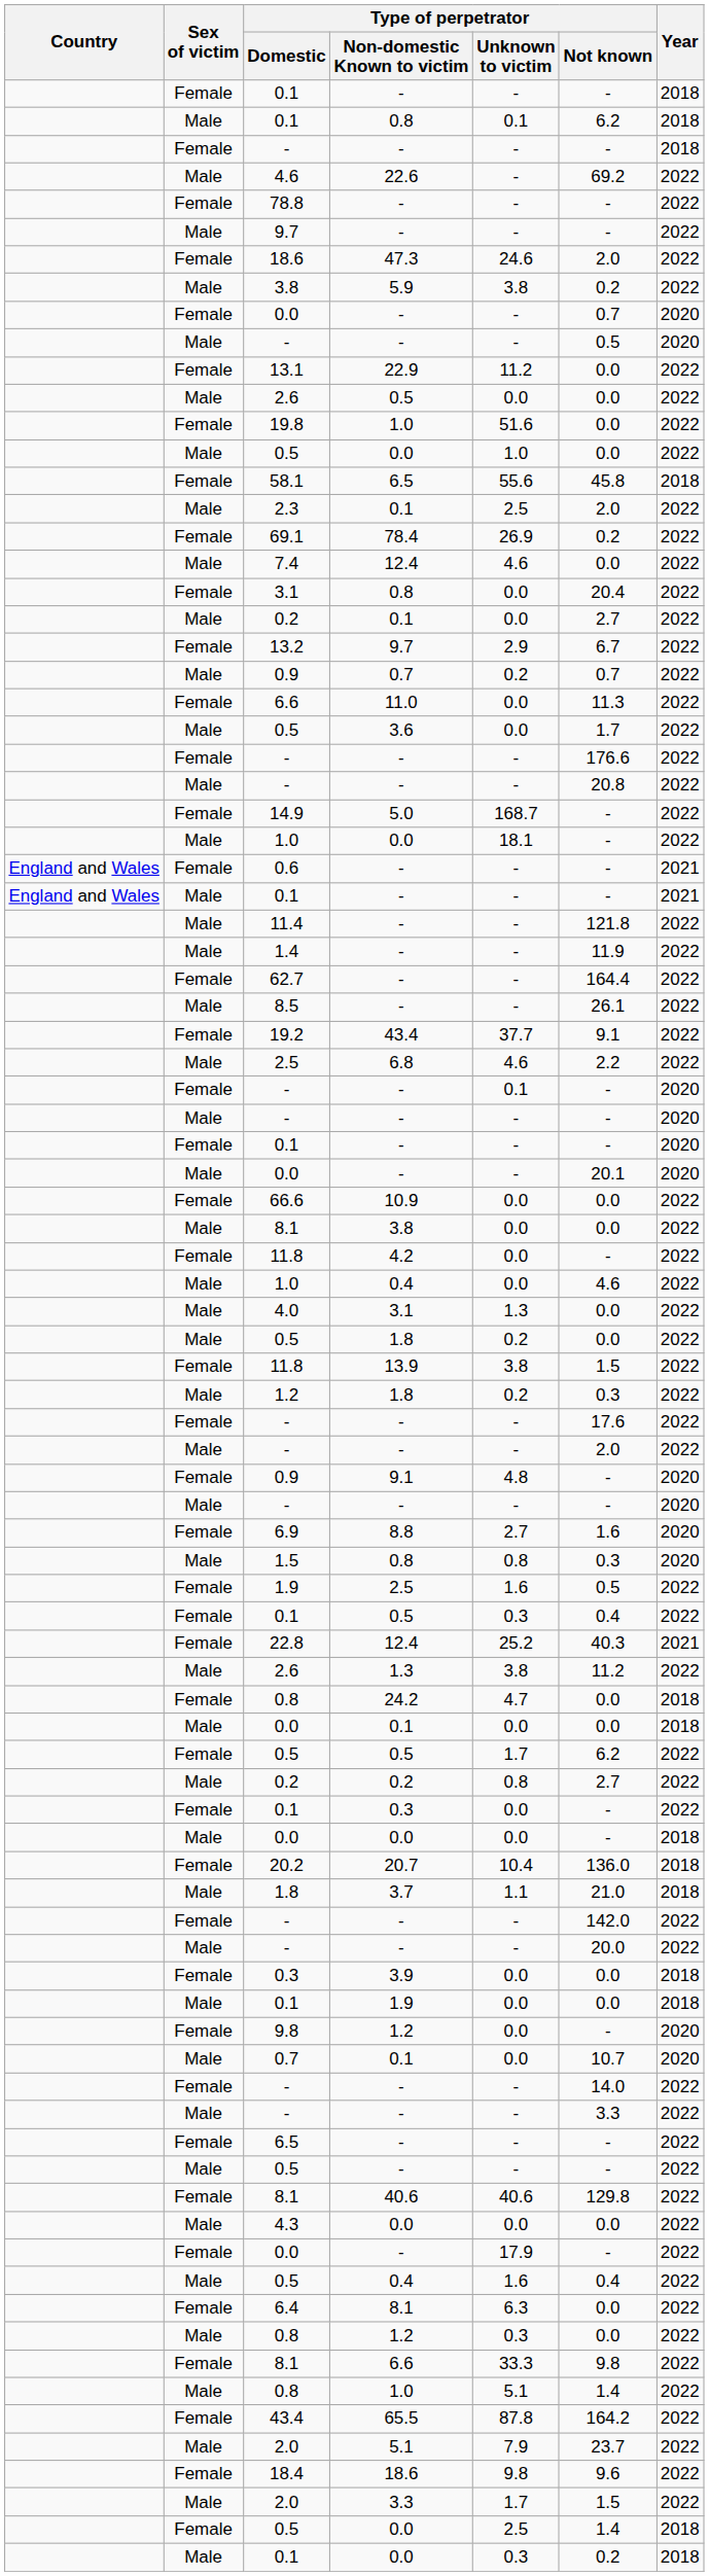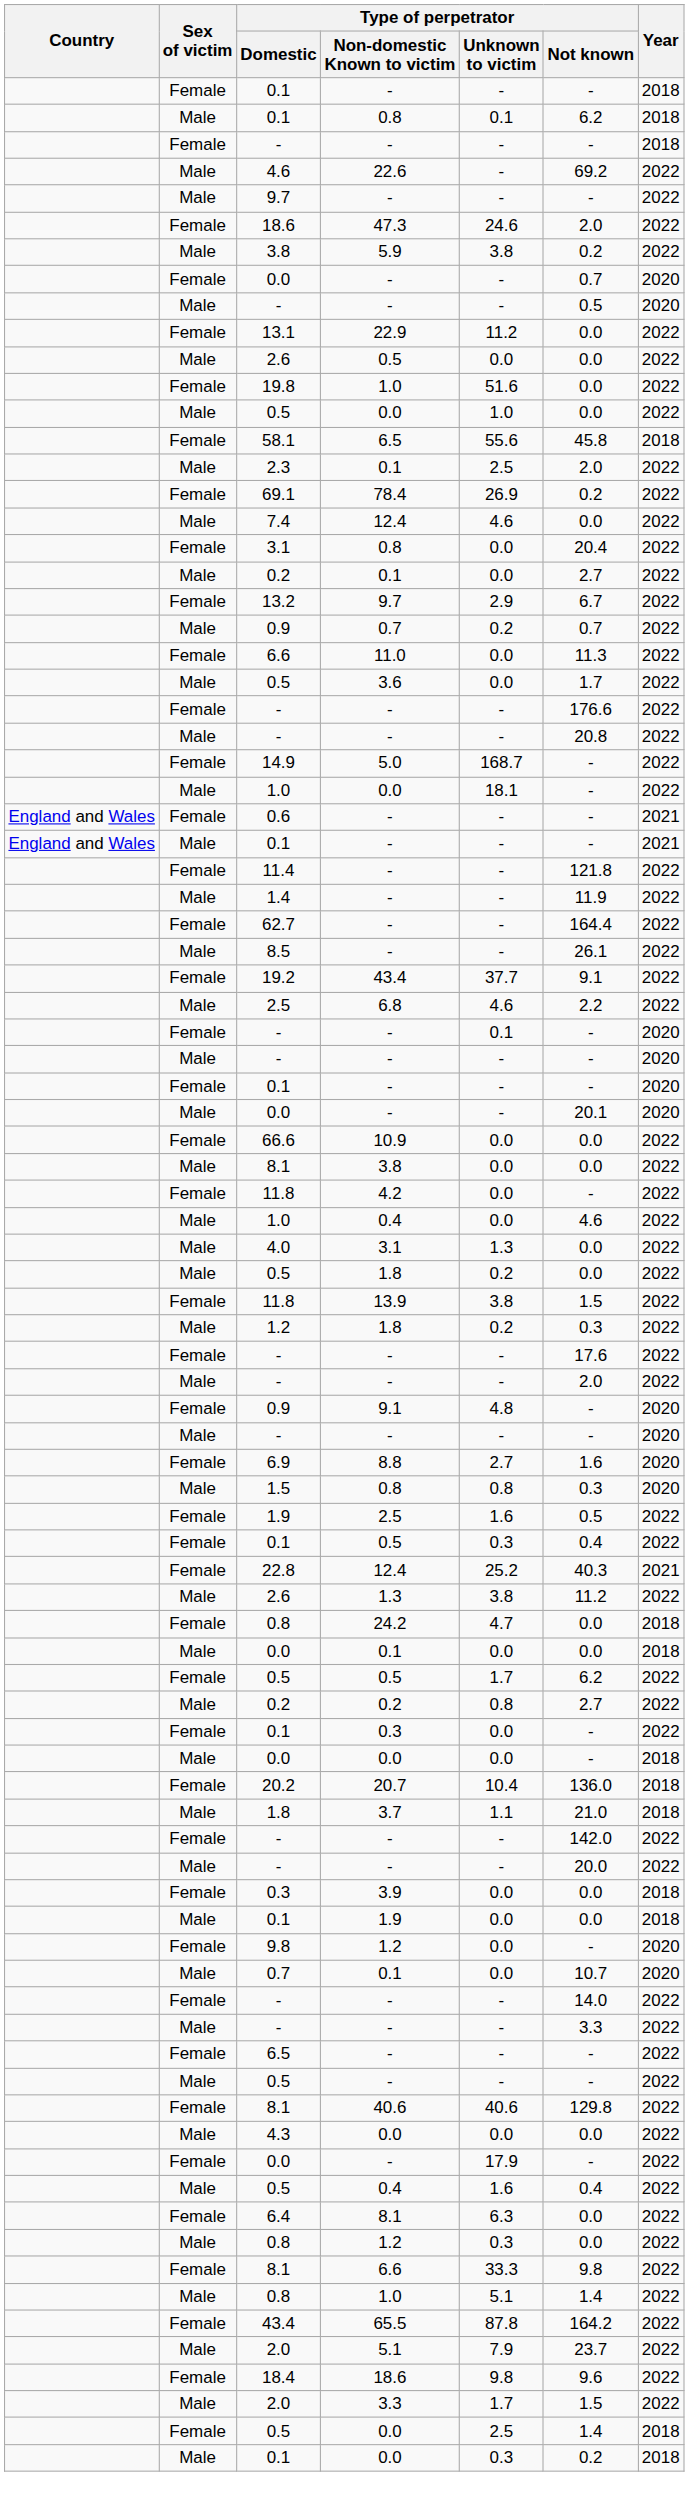- row: Female | 78.8 | - | - | - | 2022
11.4 | Sex of victim: Male -> Female
